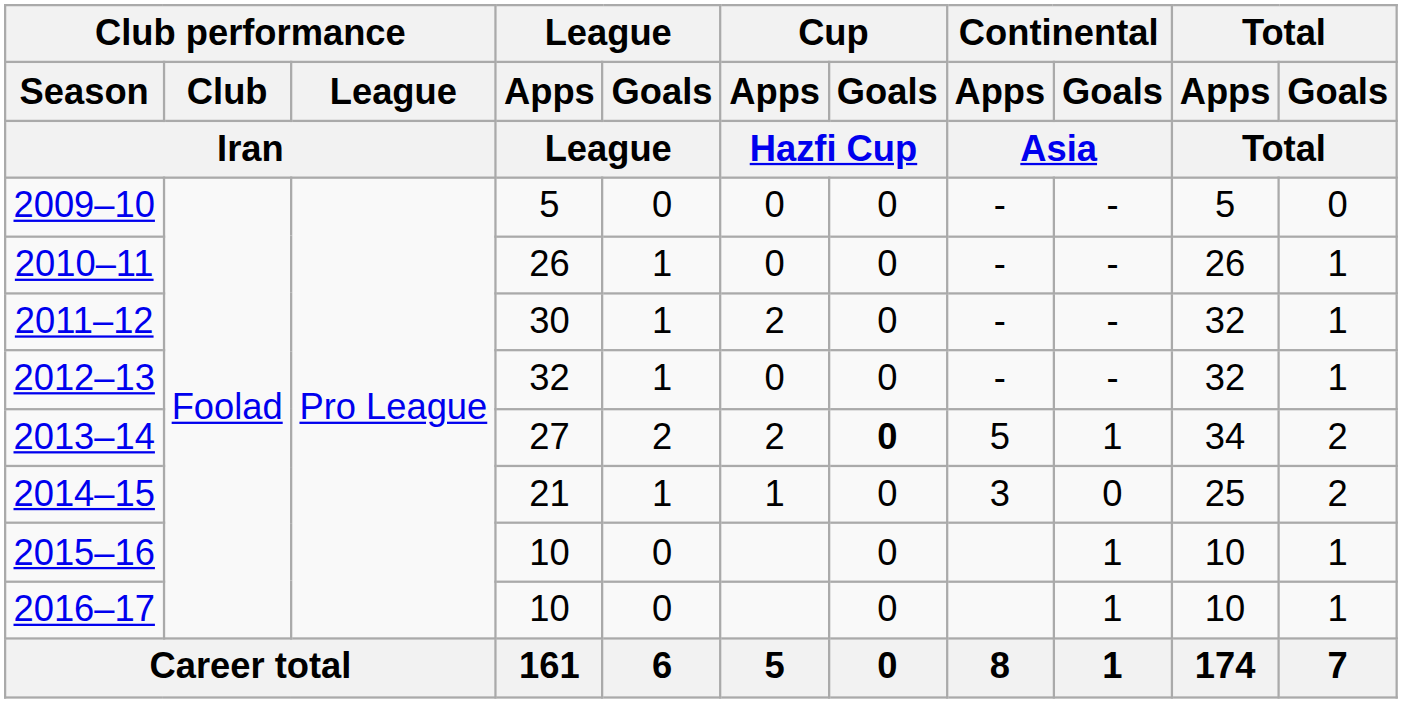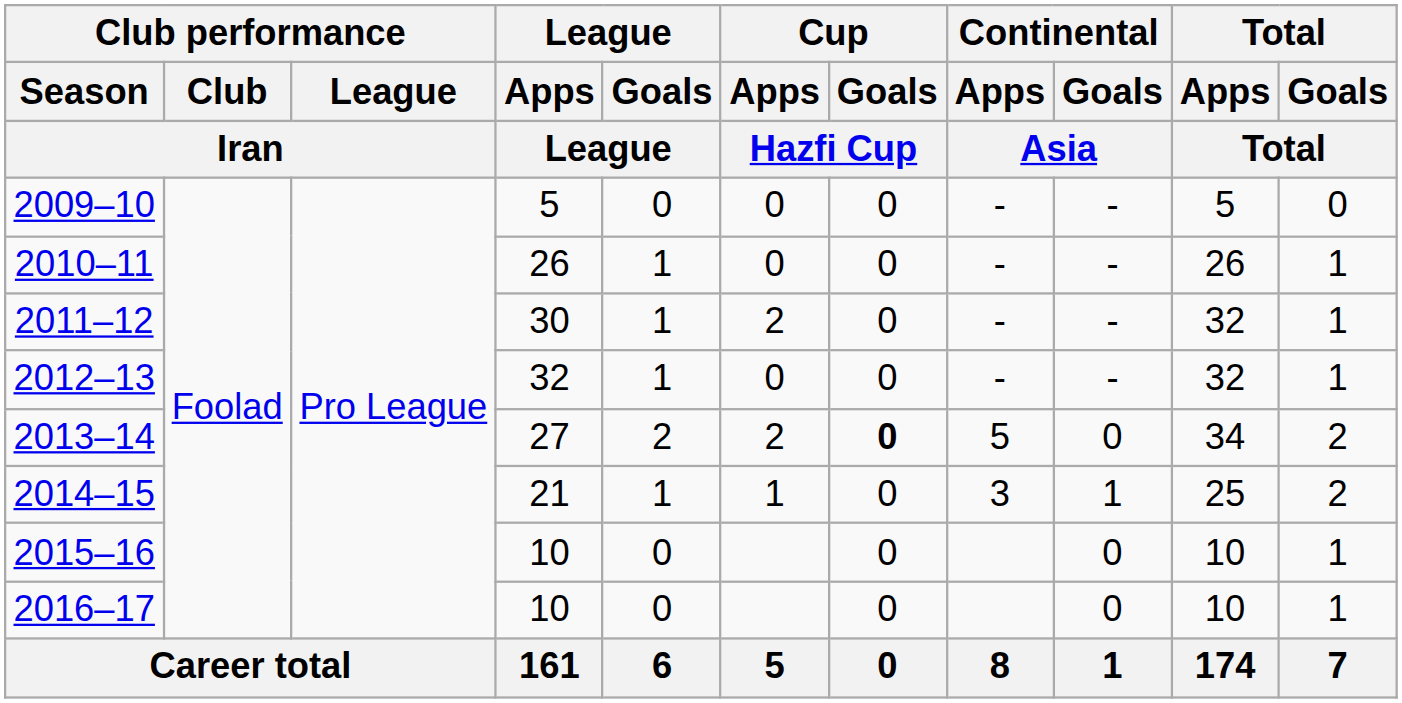2013–14 | Continental / Goals / Asia: 1 -> 0
2014–15 | Continental / Goals / Asia: 0 -> 1
2015–16 | Continental / Goals / Asia: 1 -> 0
2016–17 | Continental / Goals / Asia: 1 -> 0
